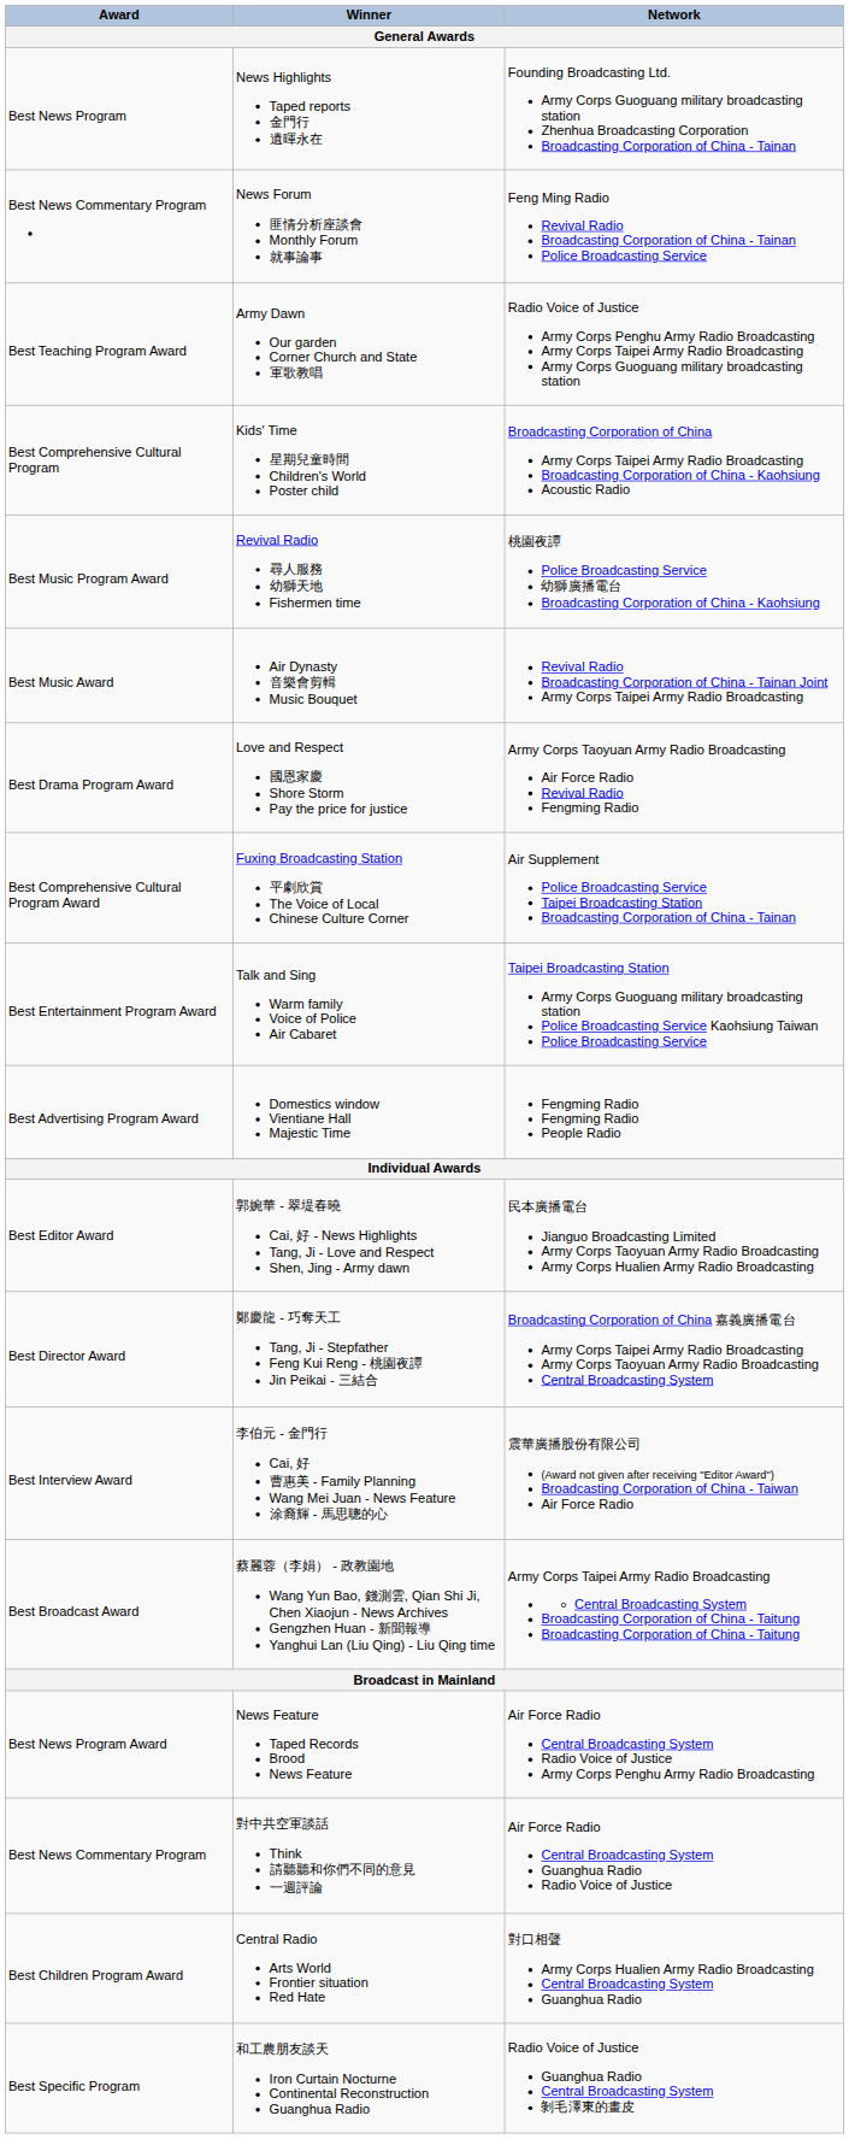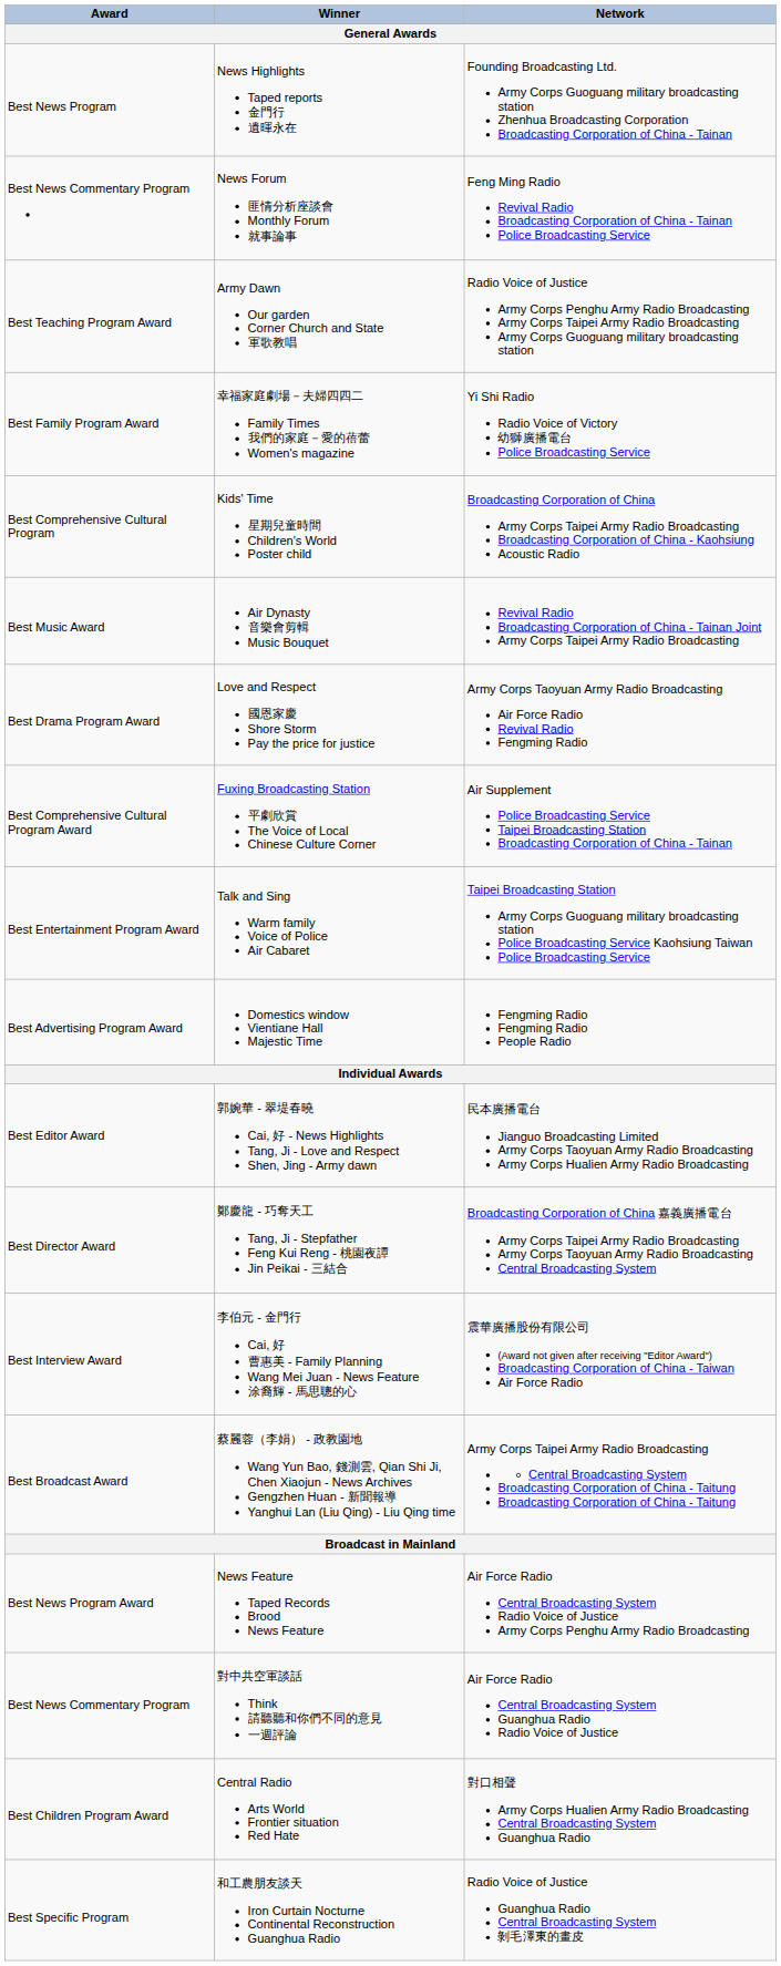+ row: Best Family Program Award | 幸福家庭劇場－夫婦四四二 Family Times 我們的家庭－愛的蓓蕾 Women's magazine | Yi Shi Radio Radio Voice of Victory 幼獅廣播電台 Police Broadcasting Service
- row: Best Music Program Award | Revival Radio 尋人服務 幼獅天地 Fishermen time | 桃園夜譚 Police Broadcasting Service 幼獅廣播電台 Broadcasting Corporation of China - Kaohsiung
